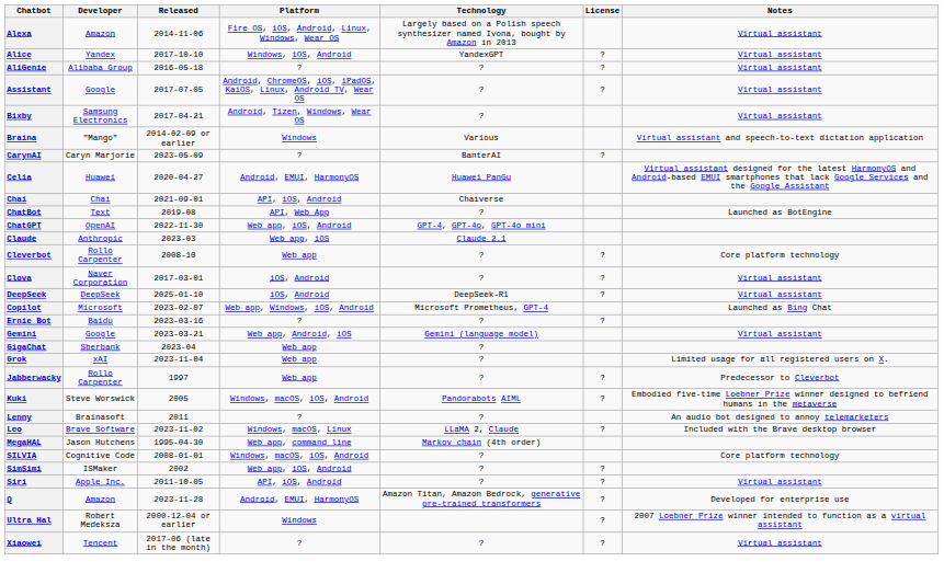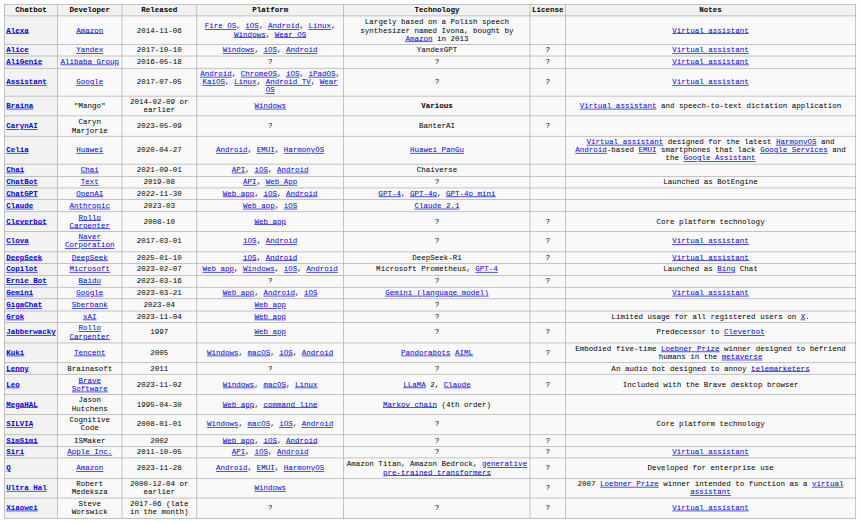- row: Bixby | Samsung Electronics | 2017-04-21 | Android, Tizen, Windows, Wear OS | ? | Virtual assistant
Braina | Technology: normal -> bold
Kuki | Developer: Steve Worswick -> Tencent
Xiaowei | Developer: Tencent -> Steve Worswick
